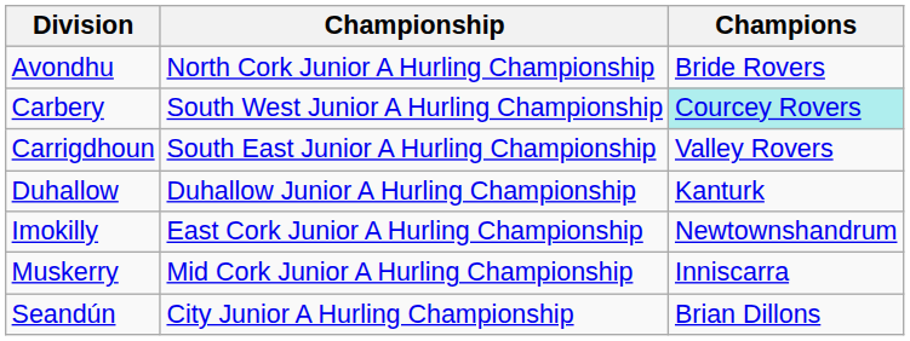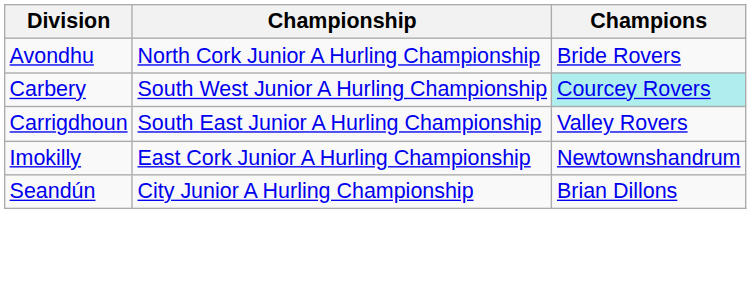- row: Duhallow | Duhallow Junior A Hurling Championship | Kanturk
- row: Muskerry | Mid Cork Junior A Hurling Championship | Inniscarra
